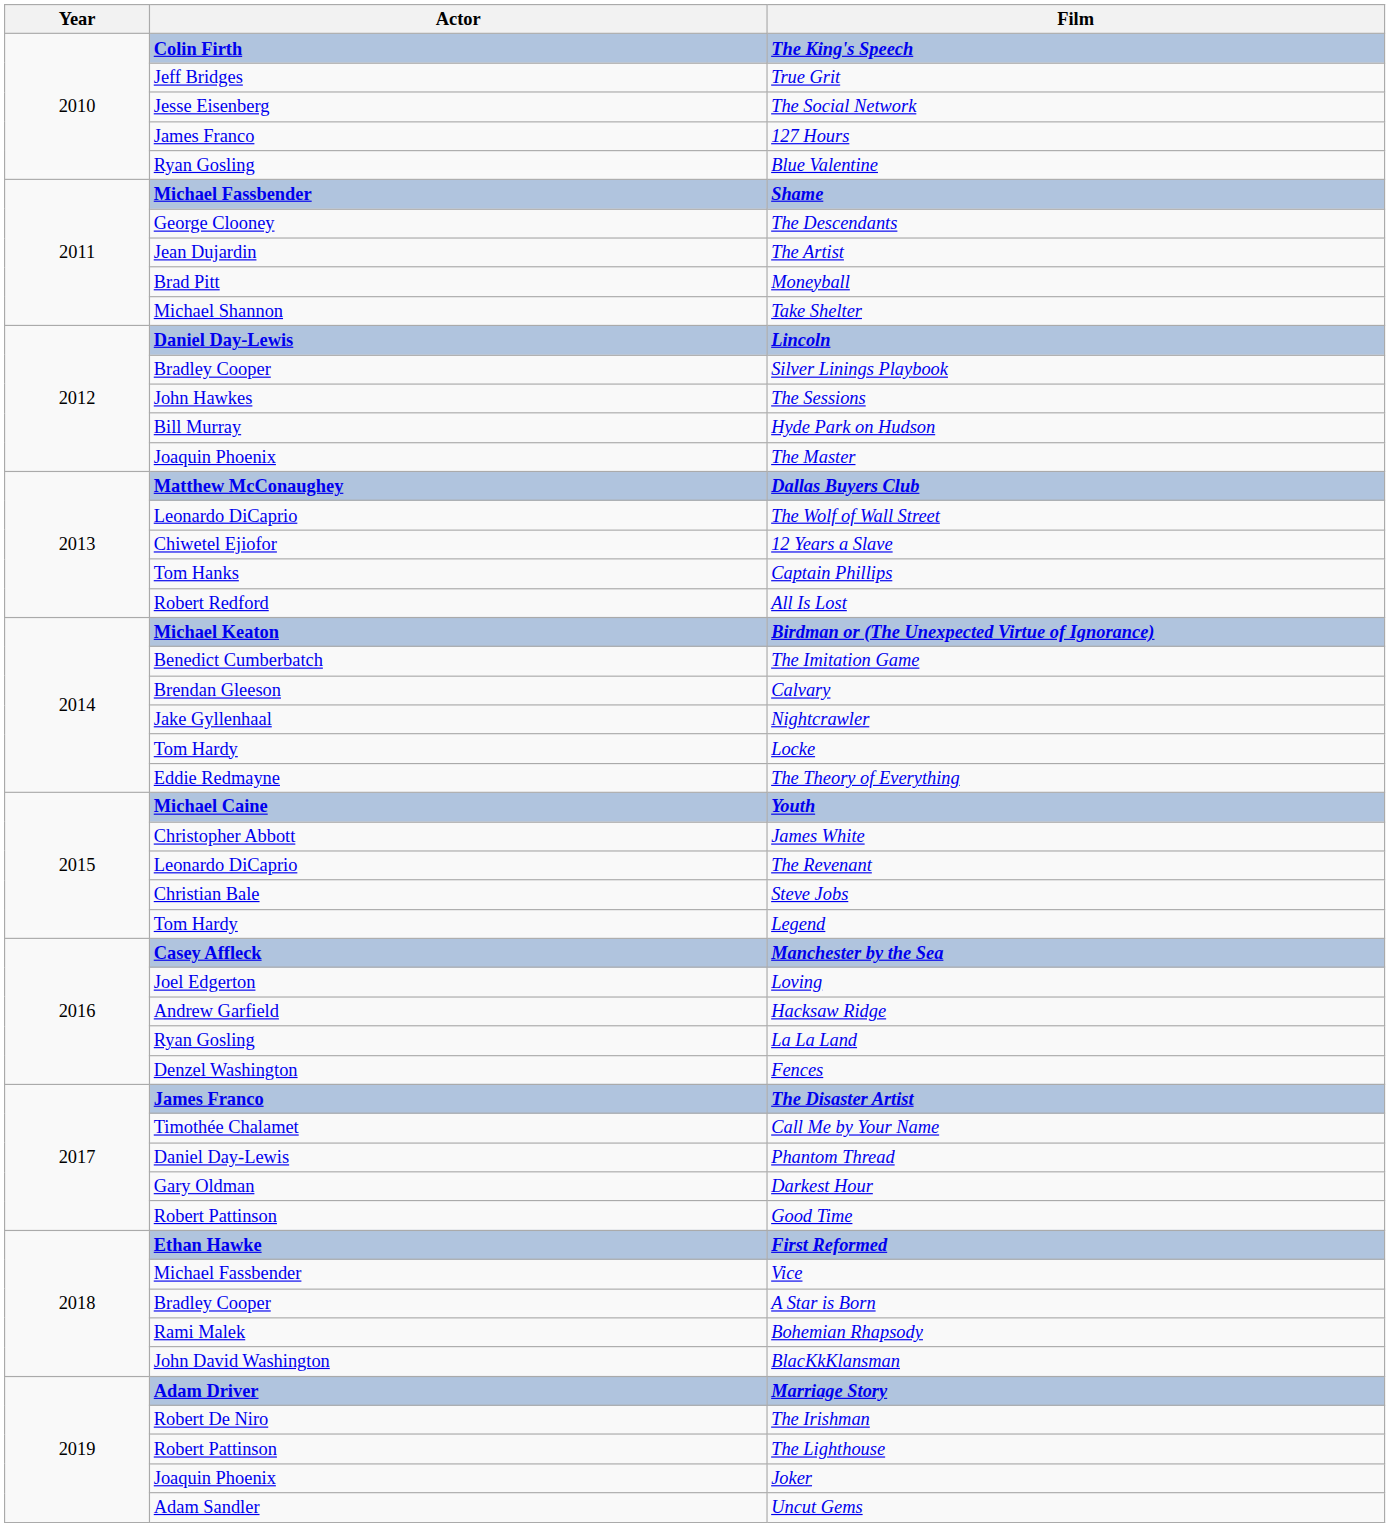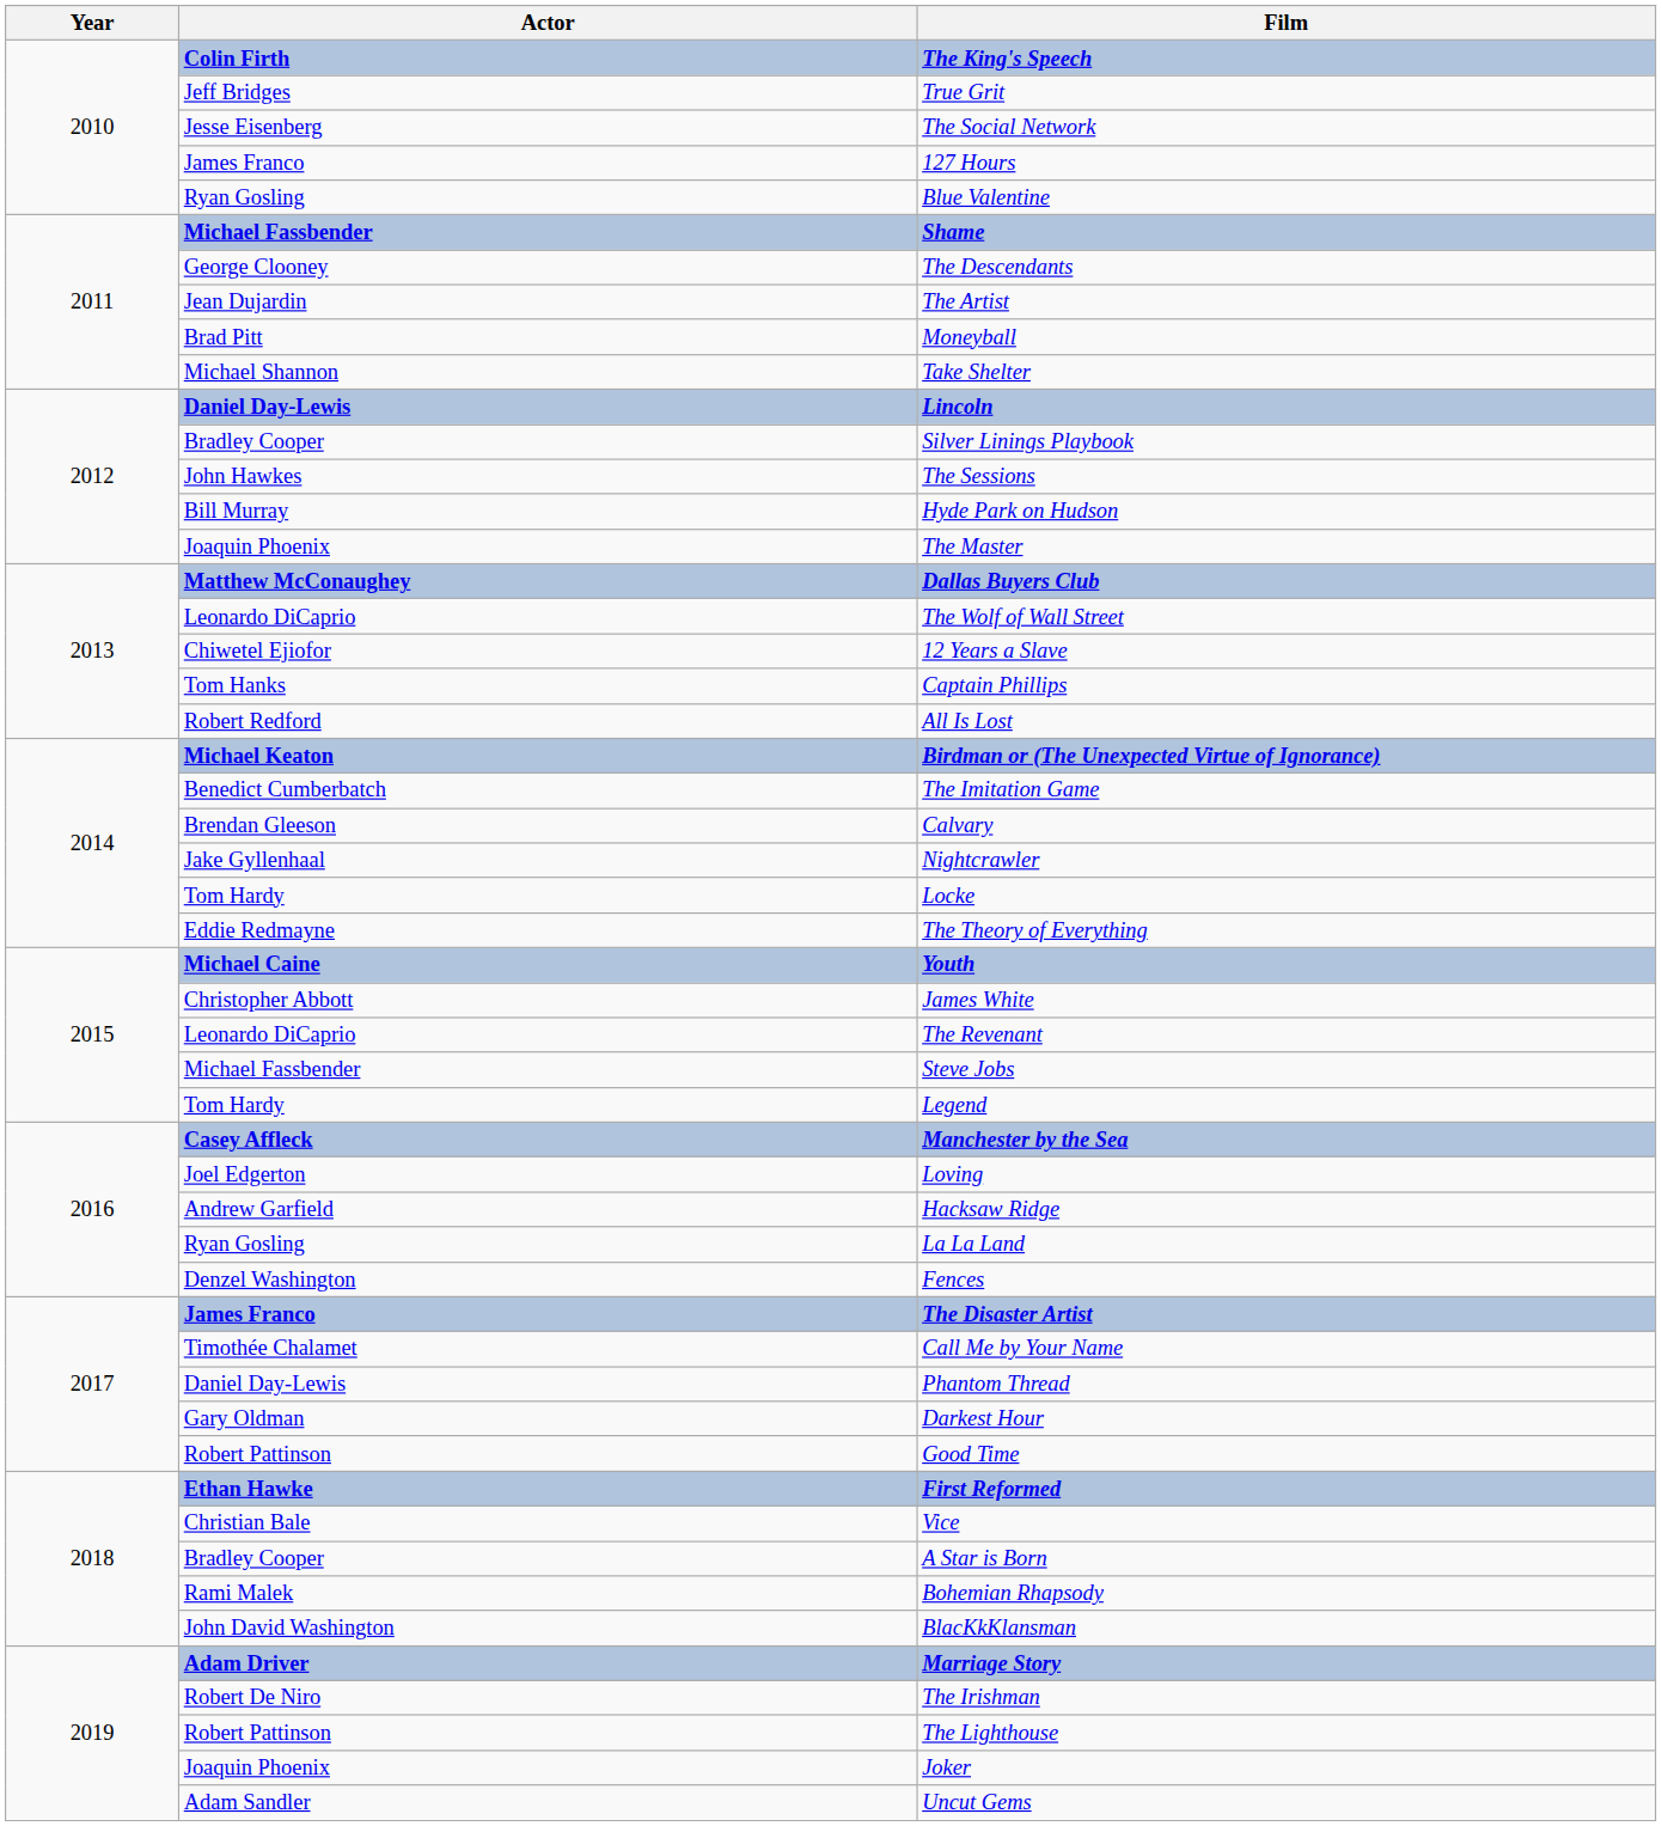Steve Jobs | Actor: Christian Bale -> Michael Fassbender
Vice | Actor: Michael Fassbender -> Christian Bale
